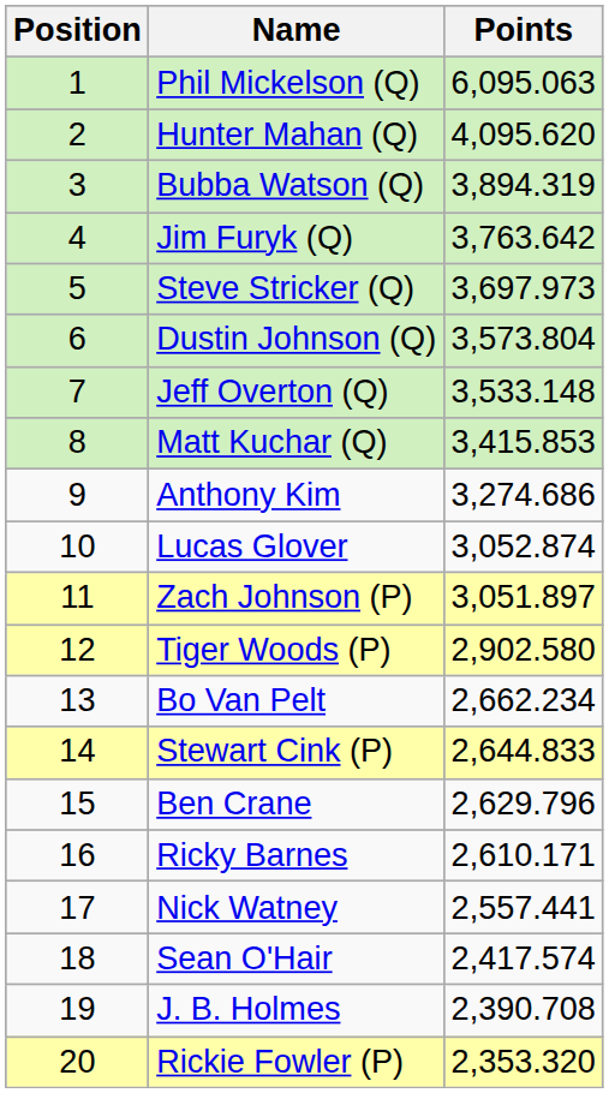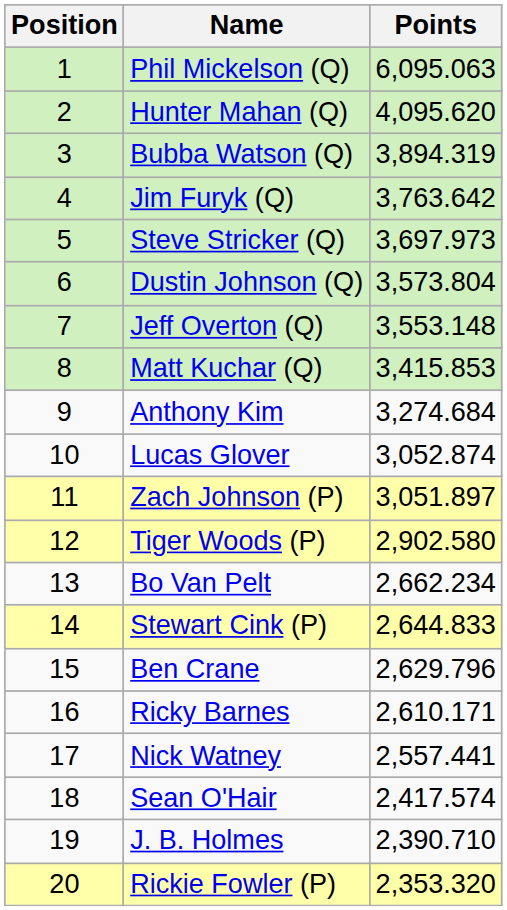Jeff Overton (Q) | Points: 3,533.148 -> 3,553.148
Anthony Kim | Points: 3,274.686 -> 3,274.684
J. B. Holmes | Points: 2,390.708 -> 2,390.710
